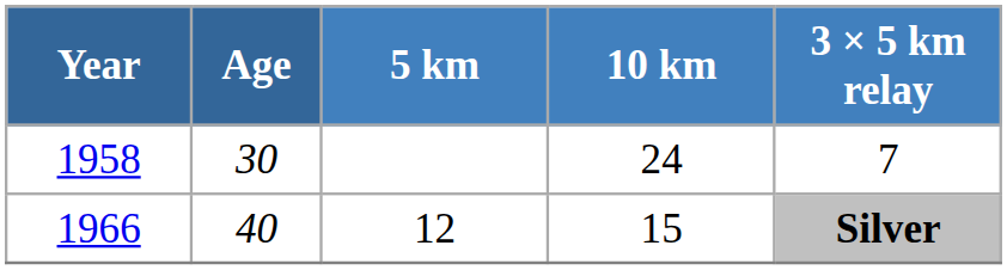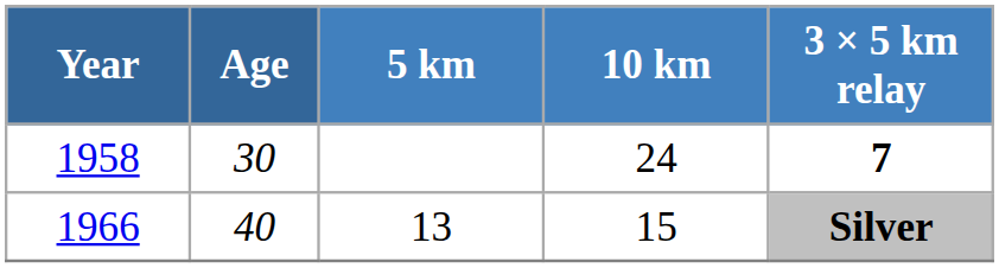1958 | 3 × 5 km relay: normal -> bold
1966 | 5 km: 12 -> 13
